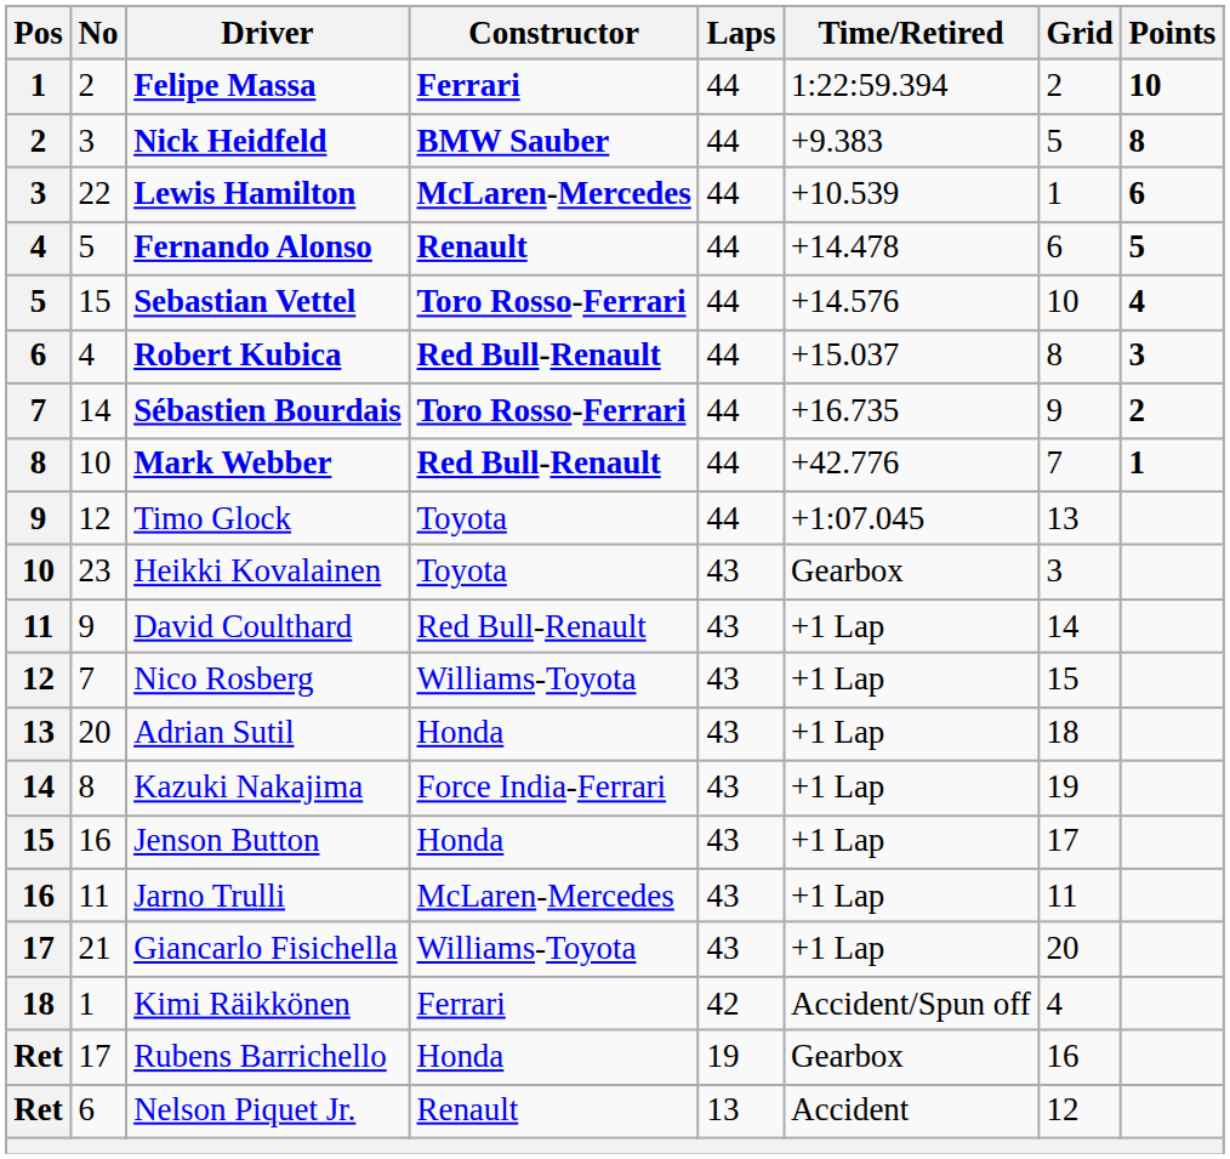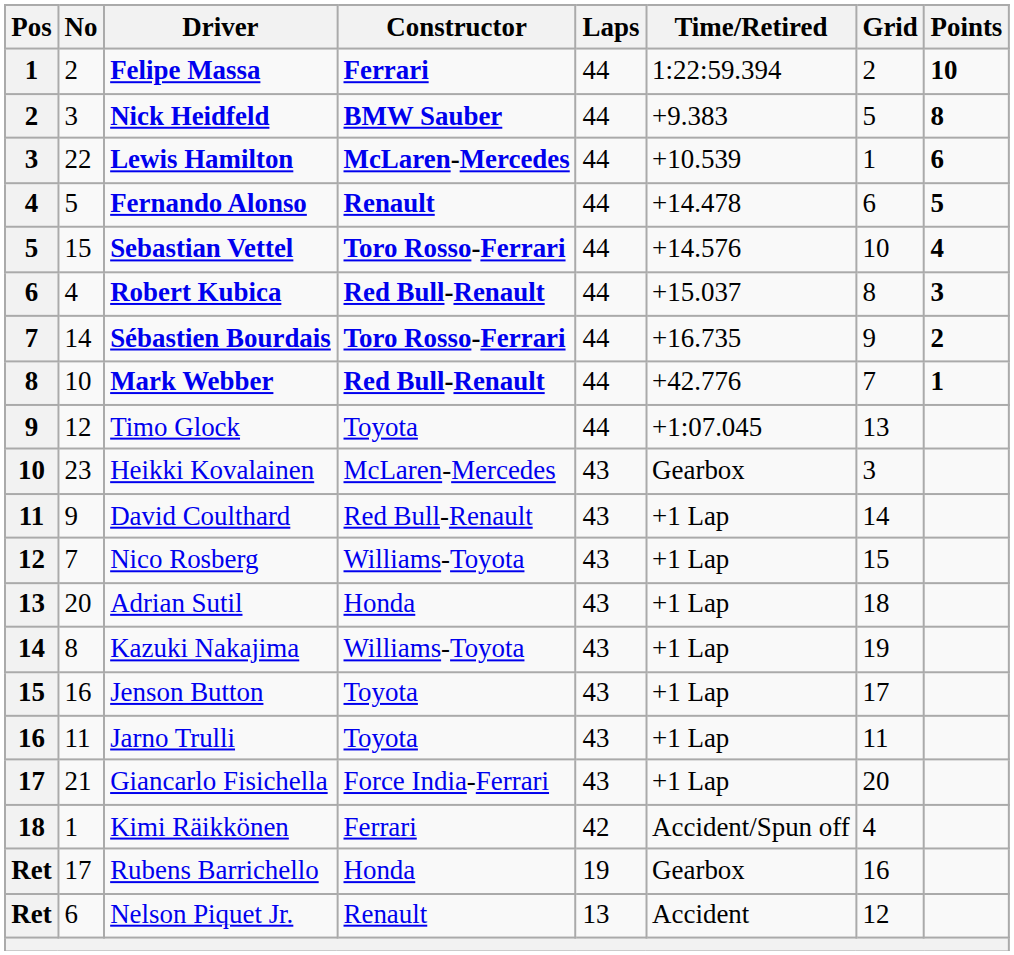Heikki Kovalainen | Constructor: Toyota -> McLaren-Mercedes
Kazuki Nakajima | Constructor: Force India-Ferrari -> Williams-Toyota
Jenson Button | Constructor: Honda -> Toyota
Jarno Trulli | Constructor: McLaren-Mercedes -> Toyota
Giancarlo Fisichella | Constructor: Williams-Toyota -> Force India-Ferrari
